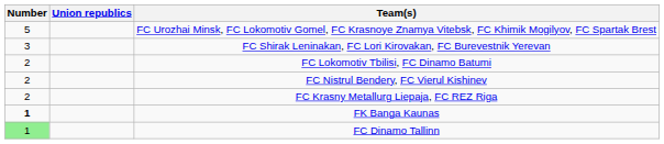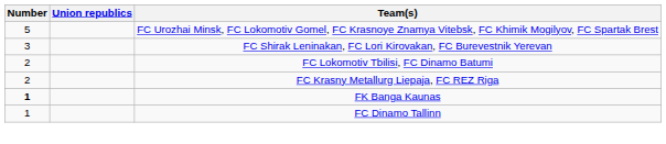- row: 2 | FC Nistrul Bendery, FC Vierul Kishinev
FC Dinamo Tallinn | Number: lightgreen background -> no background
